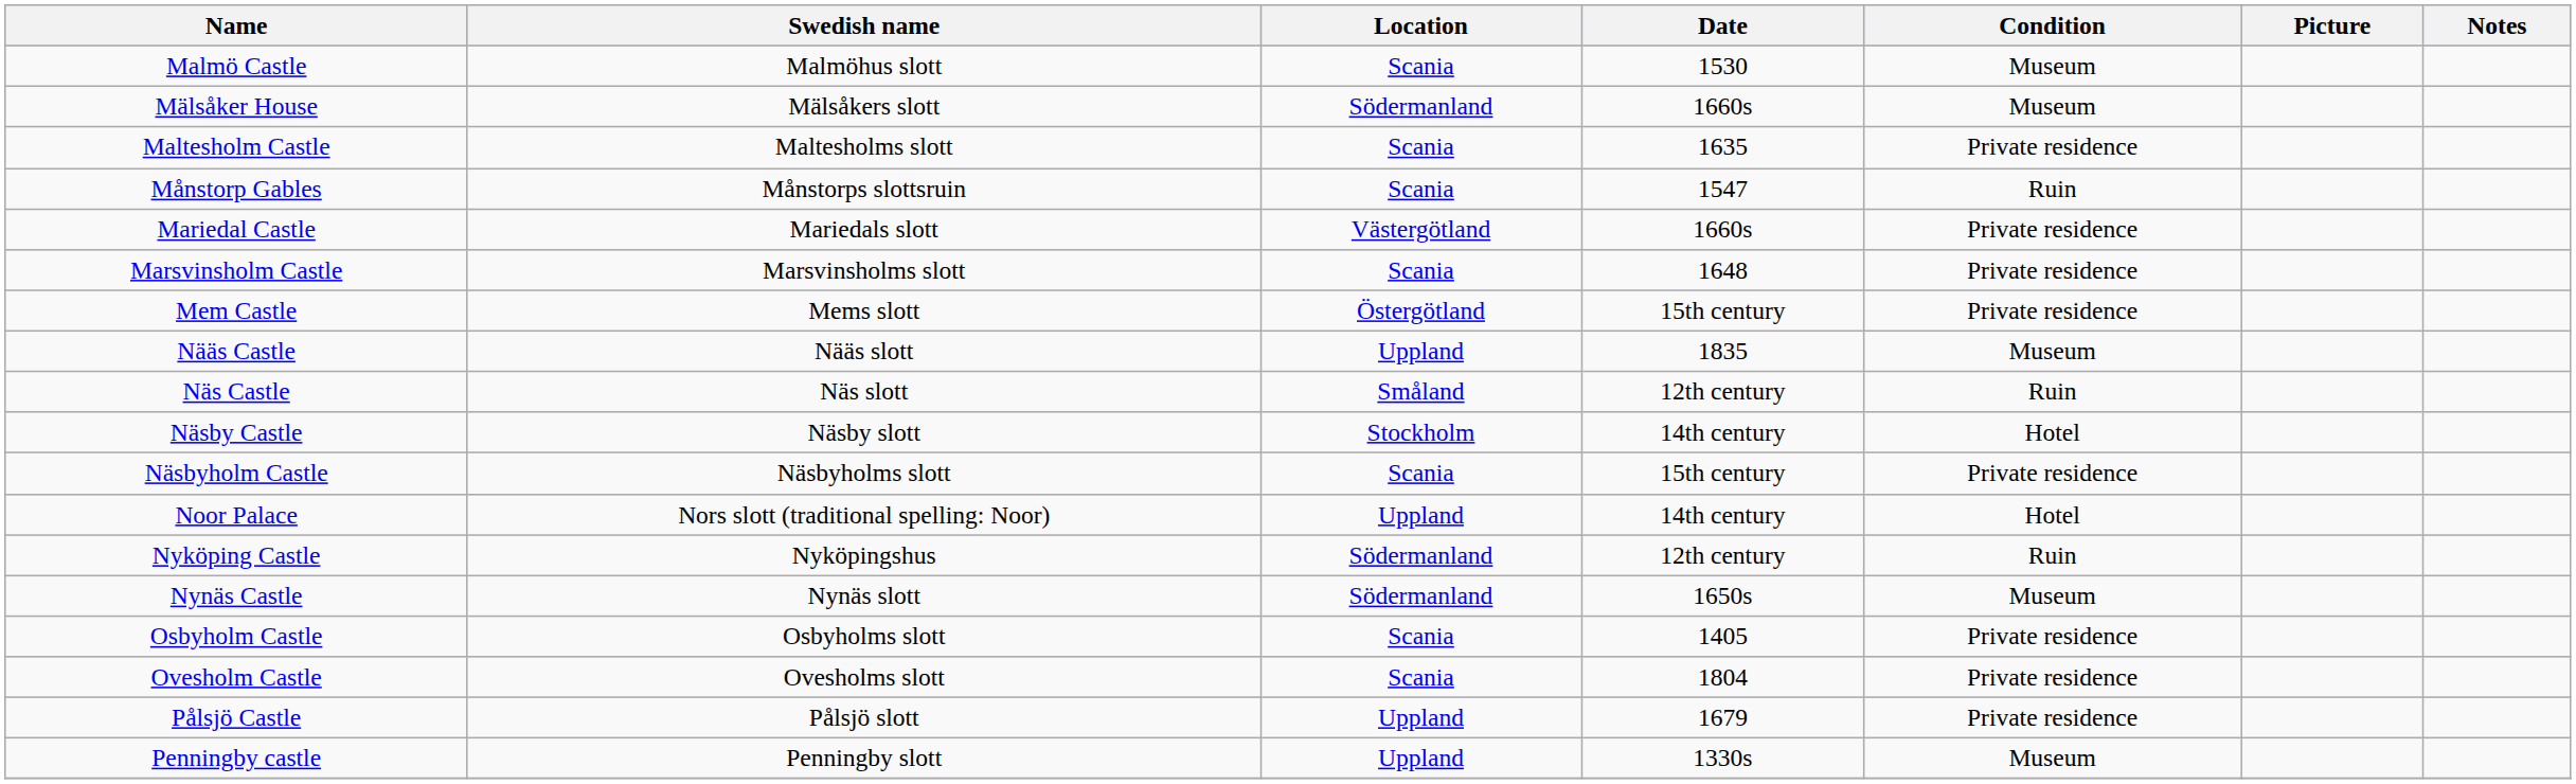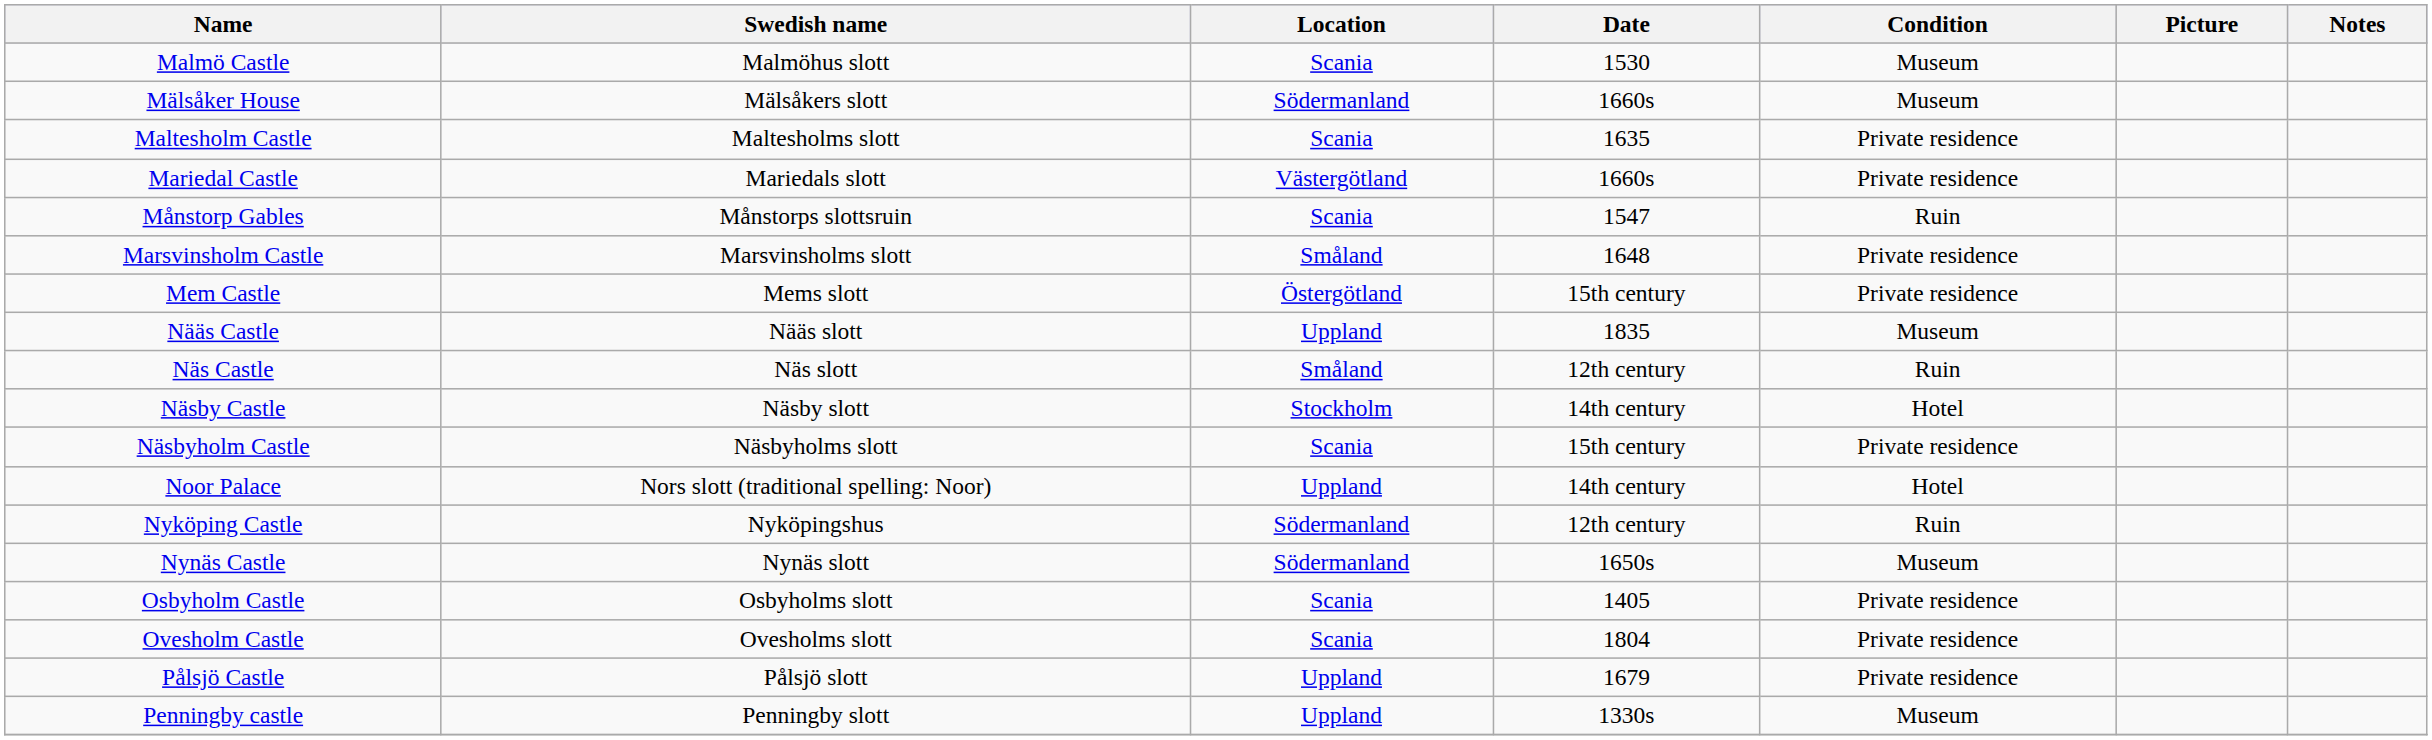rows swapped: Månstorp Gables <-> Mariedal Castle
Marsvinsholm Castle | Location: Scania -> Småland
